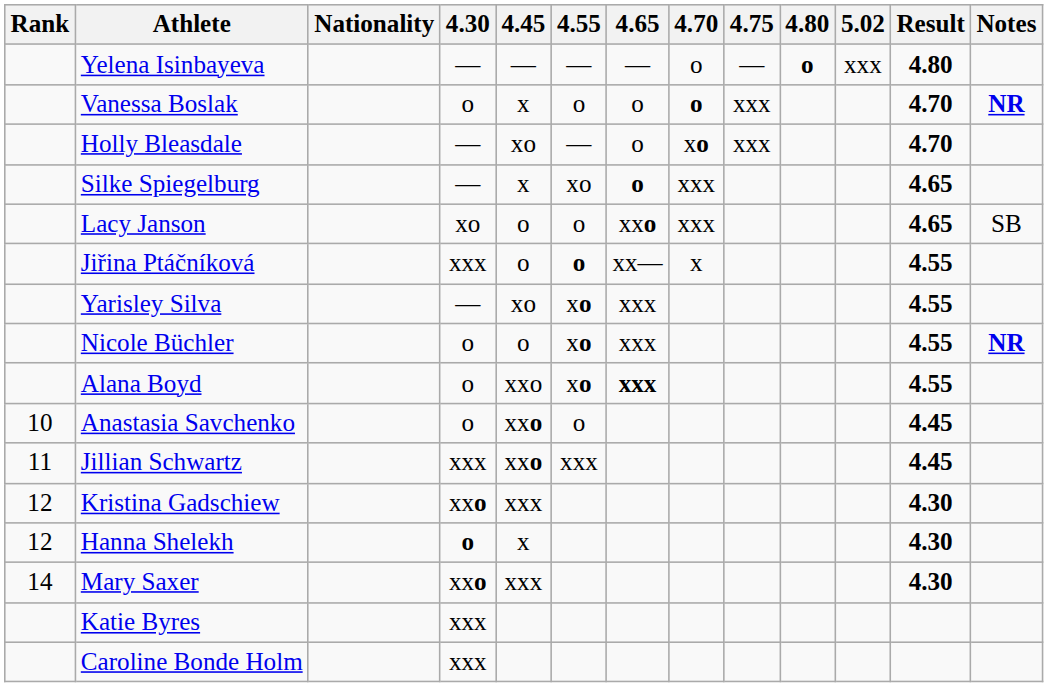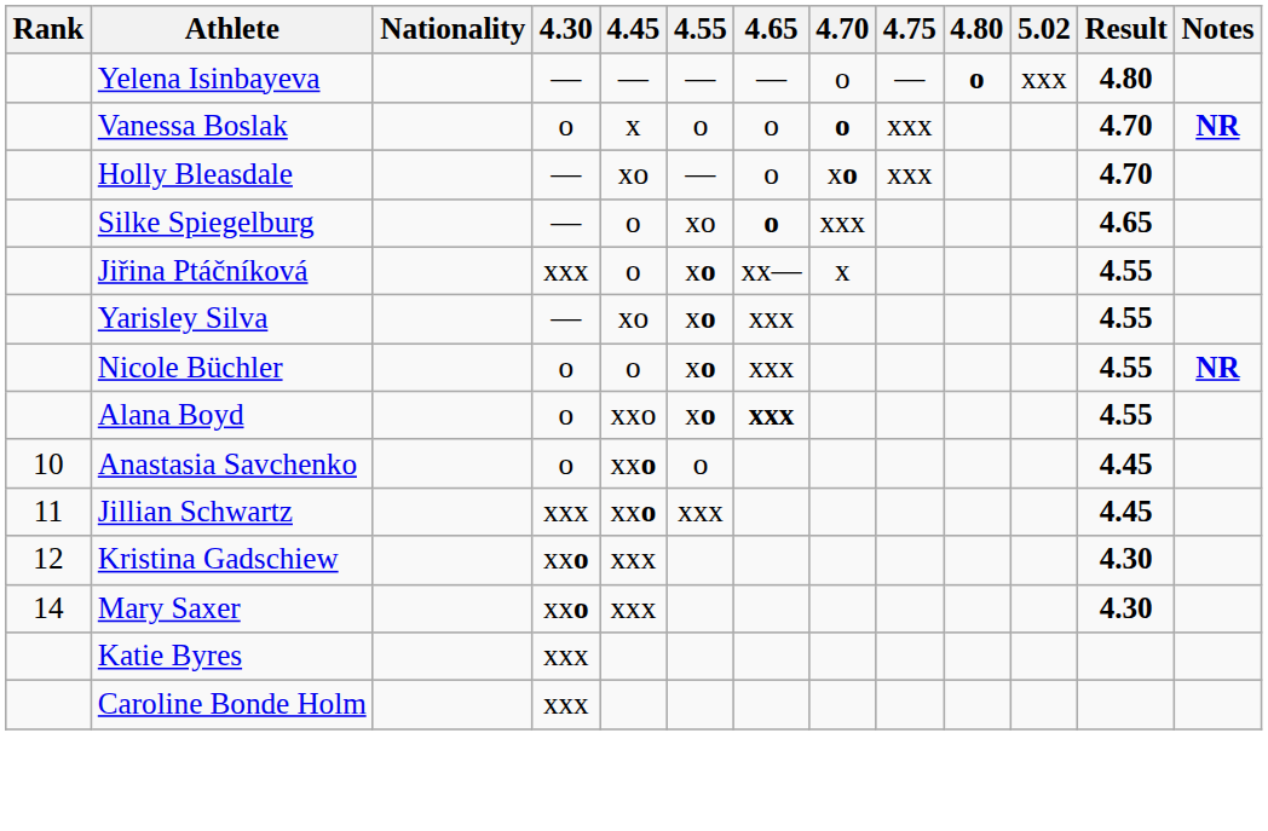Silke Spiegelburg | 4.45: x -> o
- row: Lacy Janson | xo | o | o | xxo | xxx | 4.65 | SB
Jiřina Ptáčníková | 4.55: o -> xo
- row: 12 | Hanna Shelekh | o | x | 4.30
